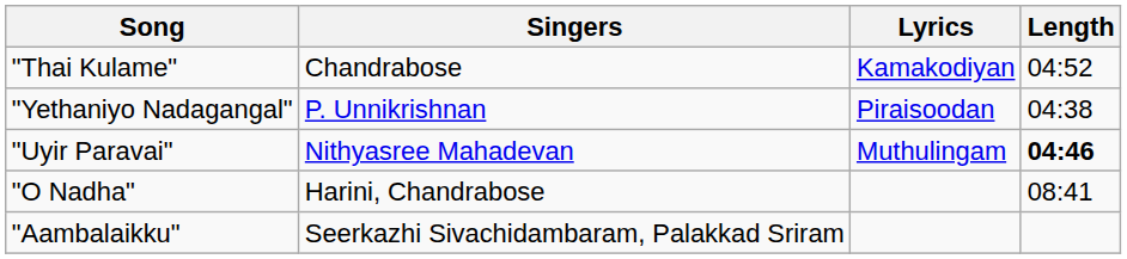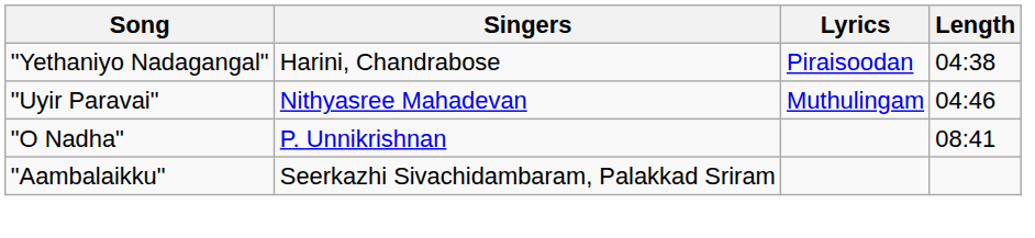- row: "Thai Kulame" | Chandrabose | Kamakodiyan | 04:52
"Yethaniyo Nadagangal" | Singers: P. Unnikrishnan -> Harini, Chandrabose
"Uyir Paravai" | Length: bold -> normal
"O Nadha" | Singers: Harini, Chandrabose -> P. Unnikrishnan
